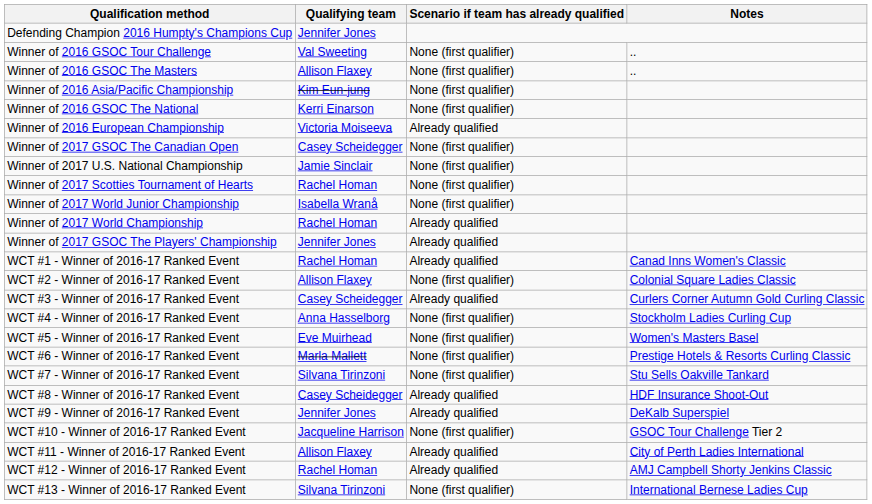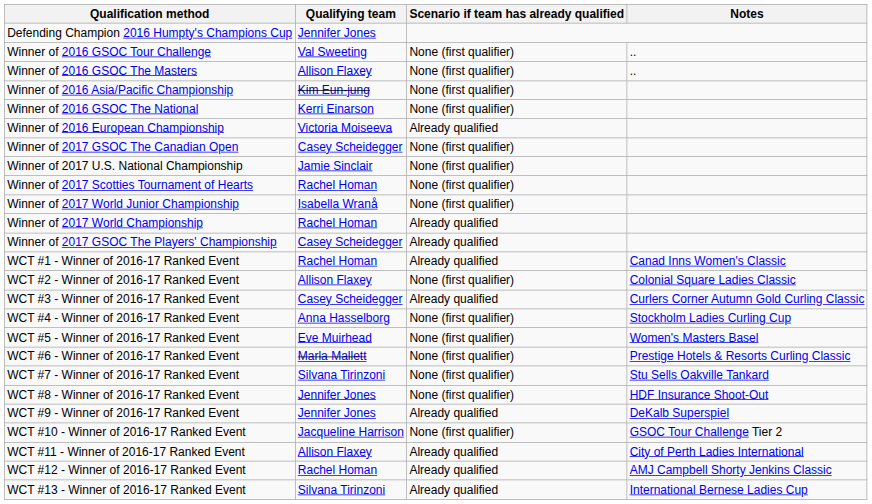Winner of 2017 GSOC The Players' Championship | Qualifying team: Jennifer Jones -> Casey Scheidegger
WCT #8 - Winner of 2016-17 Ranked Event | Qualifying team: Casey Scheidegger -> Jennifer Jones
WCT #8 - Winner of 2016-17 Ranked Event | Scenario if team has already qualified: Already qualified -> None (first qualifier)
WCT #13 - Winner of 2016-17 Ranked Event | Scenario if team has already qualified: None (first qualifier) -> Already qualified
